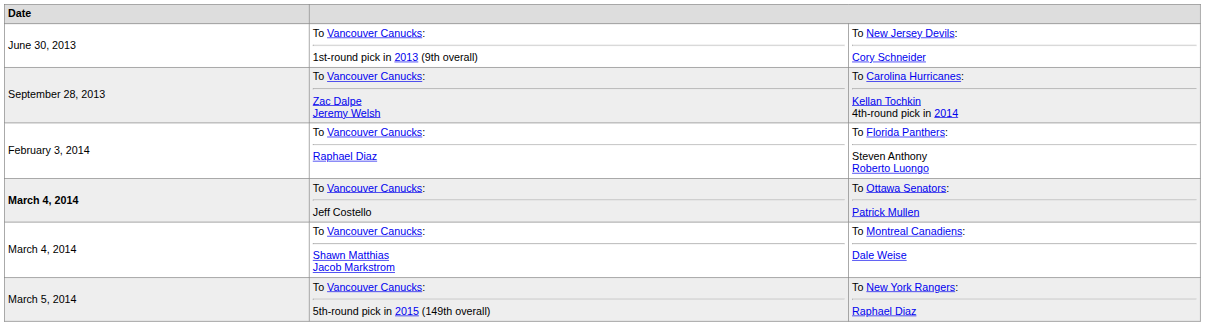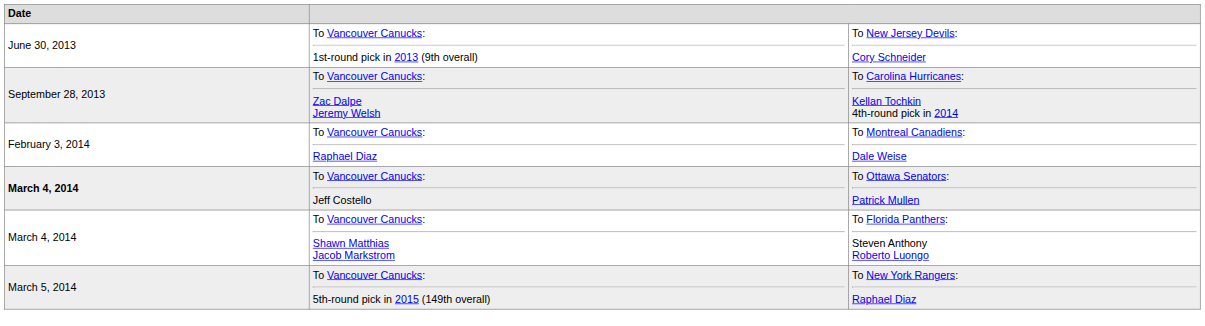To Vancouver Canucks: Raphael Diaz | column 3: To Florida Panthers: Steven Anthony Roberto Luongo -> To Montreal Canadiens: Dale Weise
To Vancouver Canucks: Shawn Matthias Jacob Markstrom | column 3: To Montreal Canadiens: Dale Weise -> To Florida Panthers: Steven Anthony Roberto Luongo
